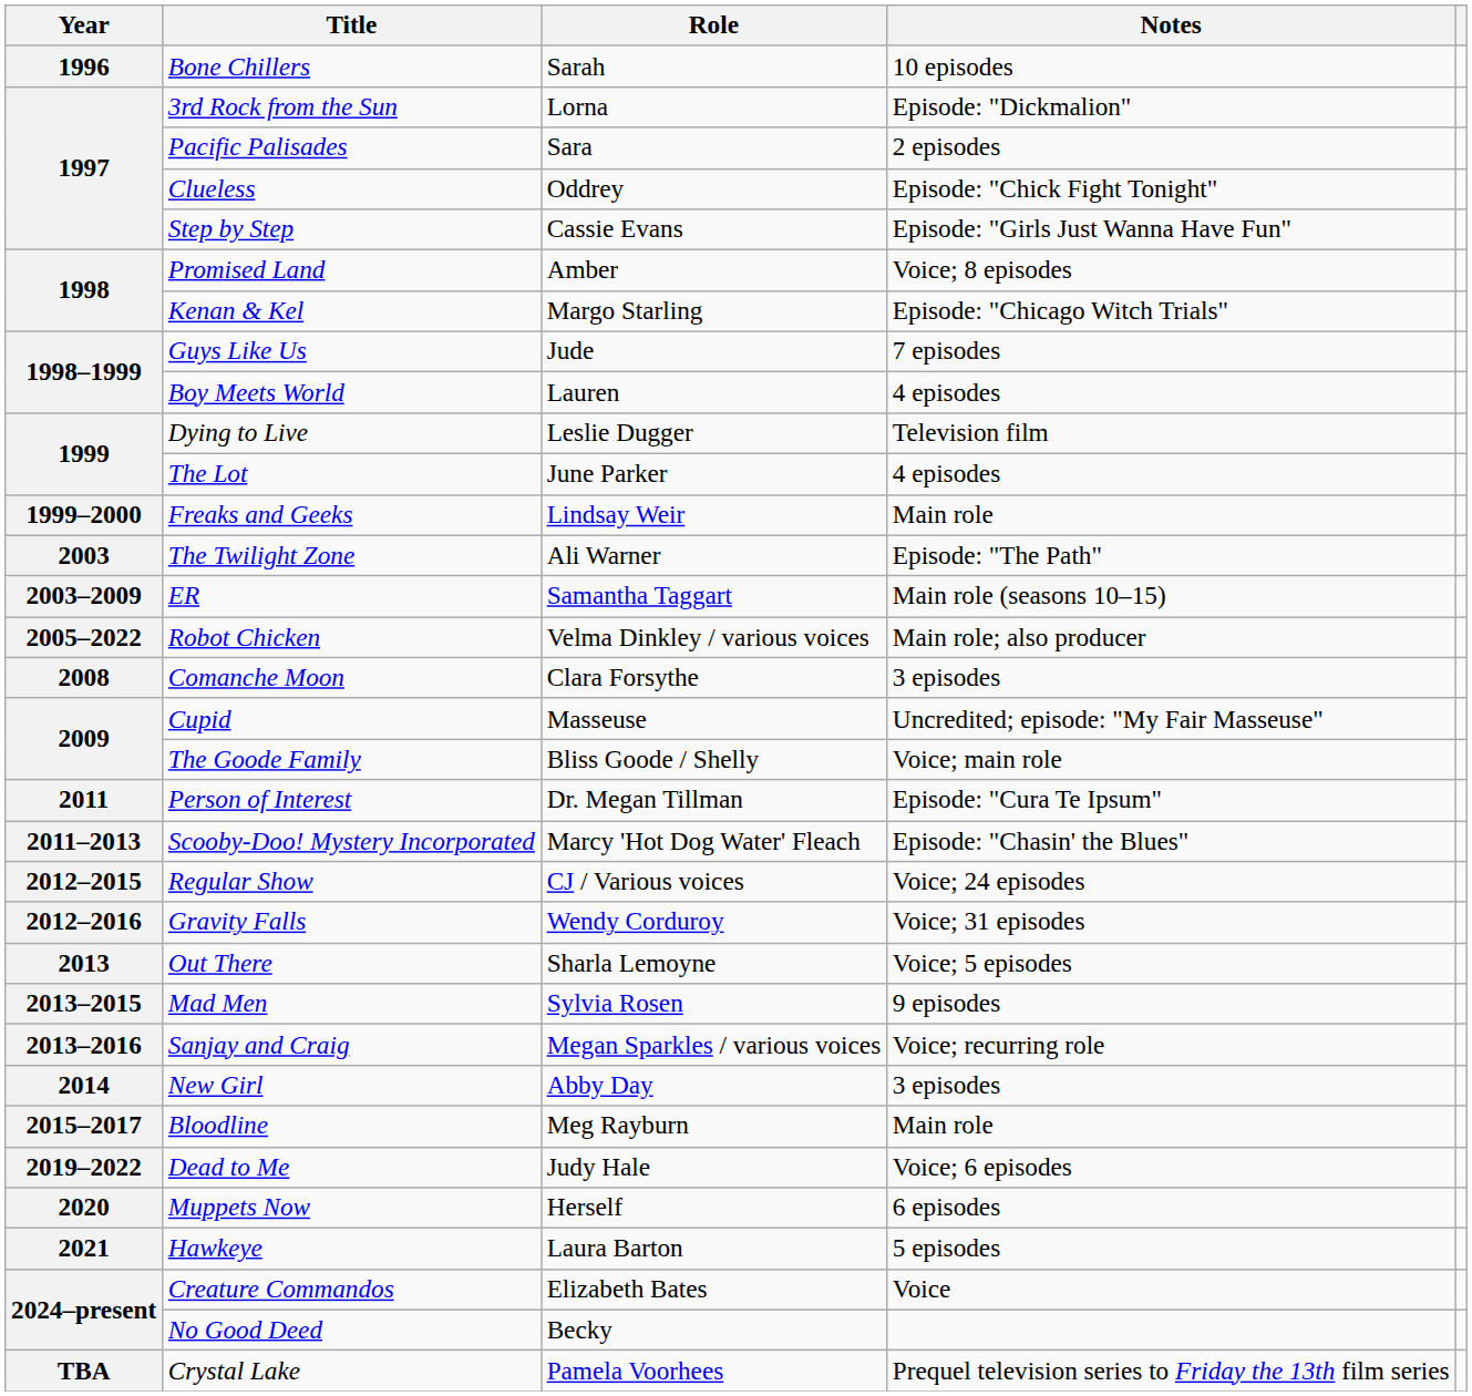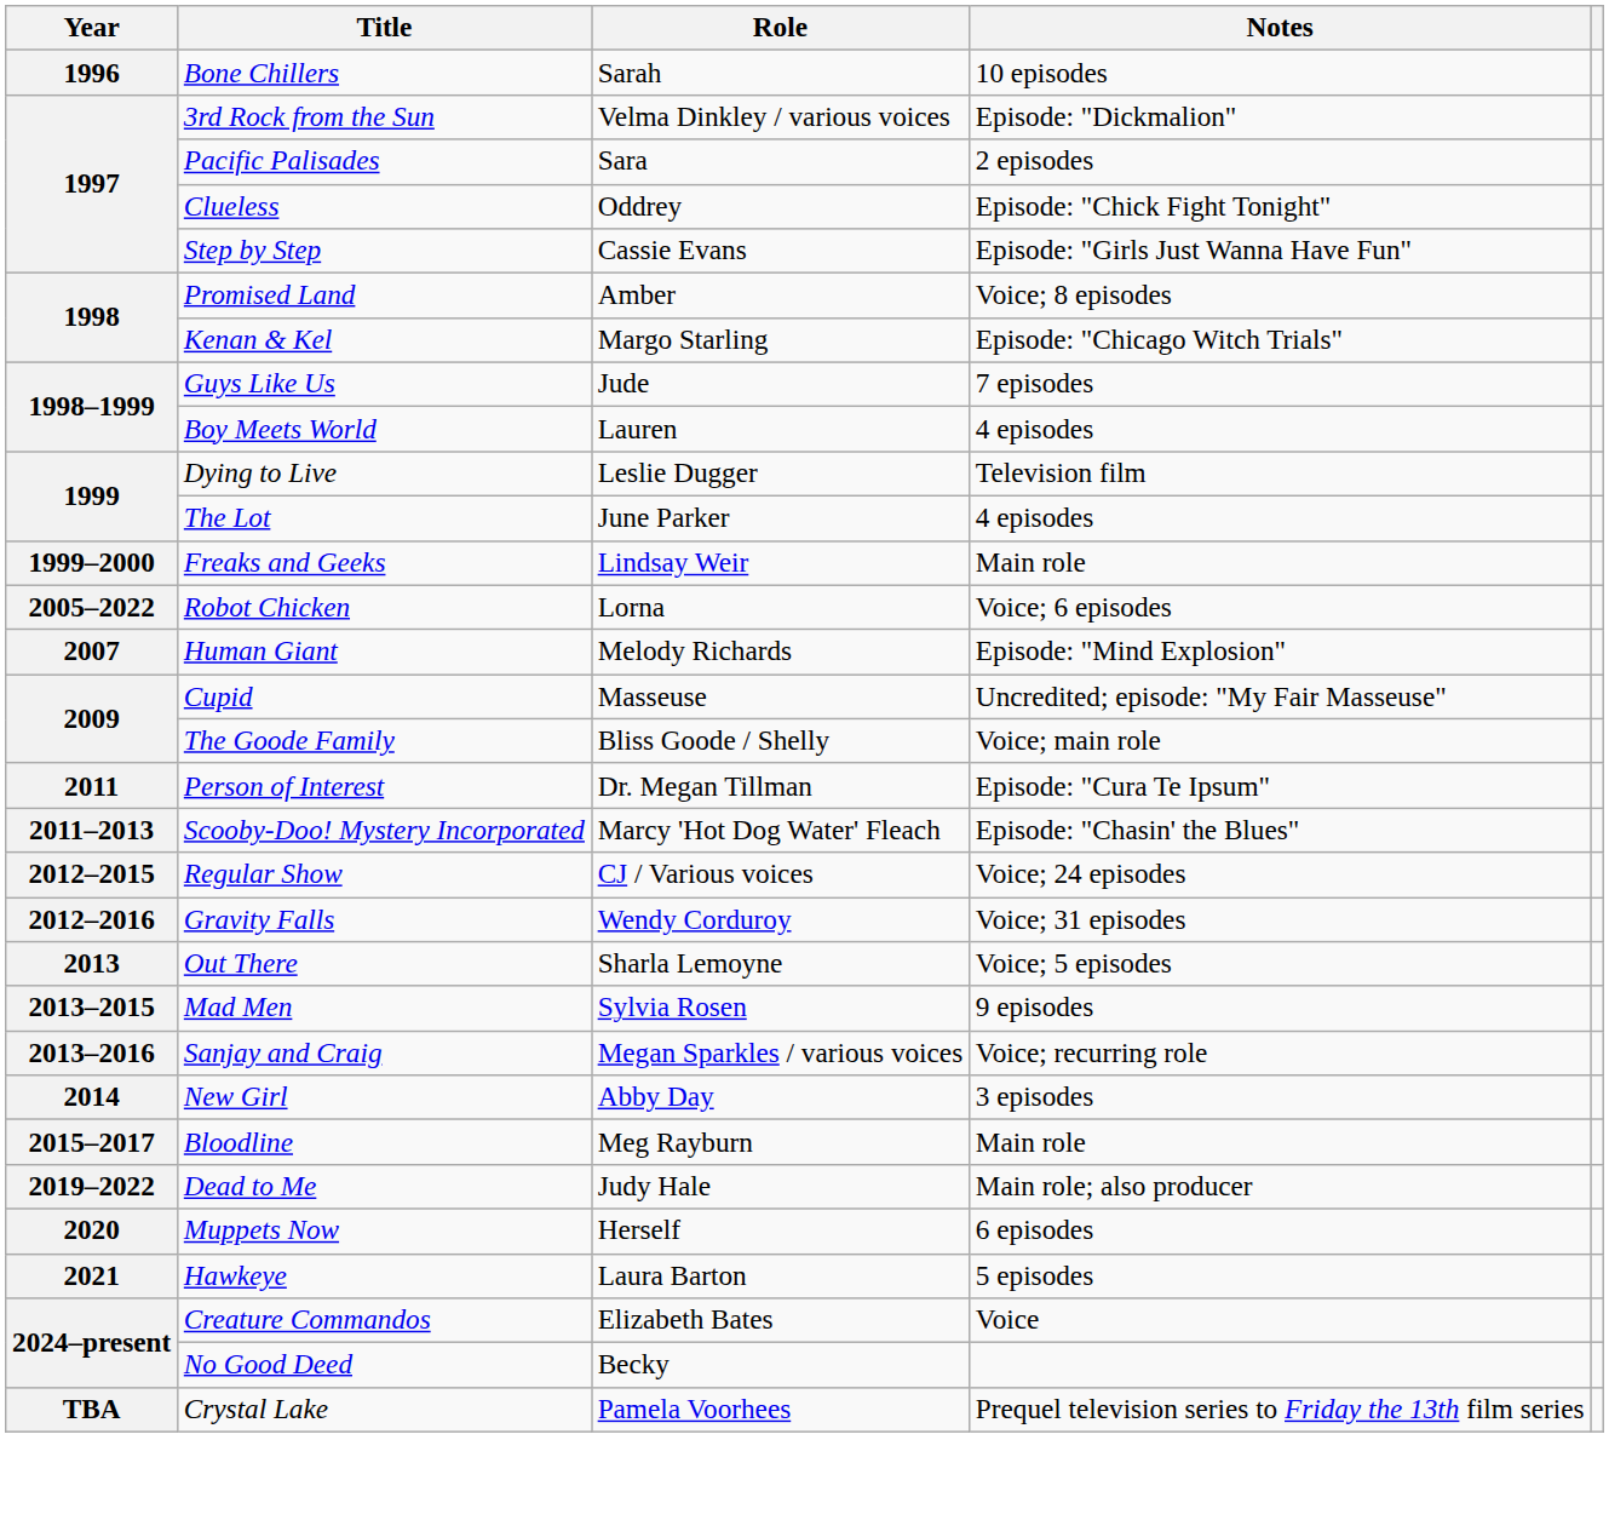3rd Rock from the Sun | Role: Lorna -> Velma Dinkley / various voices
- row: 2003 | The Twilight Zone | Ali Warner | Episode: "The Path"
- row: 2003–2009 | ER | Samantha Taggart | Main role (seasons 10–15)
Robot Chicken | Role: Velma Dinkley / various voices -> Lorna
Robot Chicken | Notes: Main role; also producer -> Voice; 6 episodes
+ row: 2007 | Human Giant | Melody Richards | Episode: "Mind Explosion"
- row: 2008 | Comanche Moon | Clara Forsythe | 3 episodes
Dead to Me | Notes: Voice; 6 episodes -> Main role; also producer
